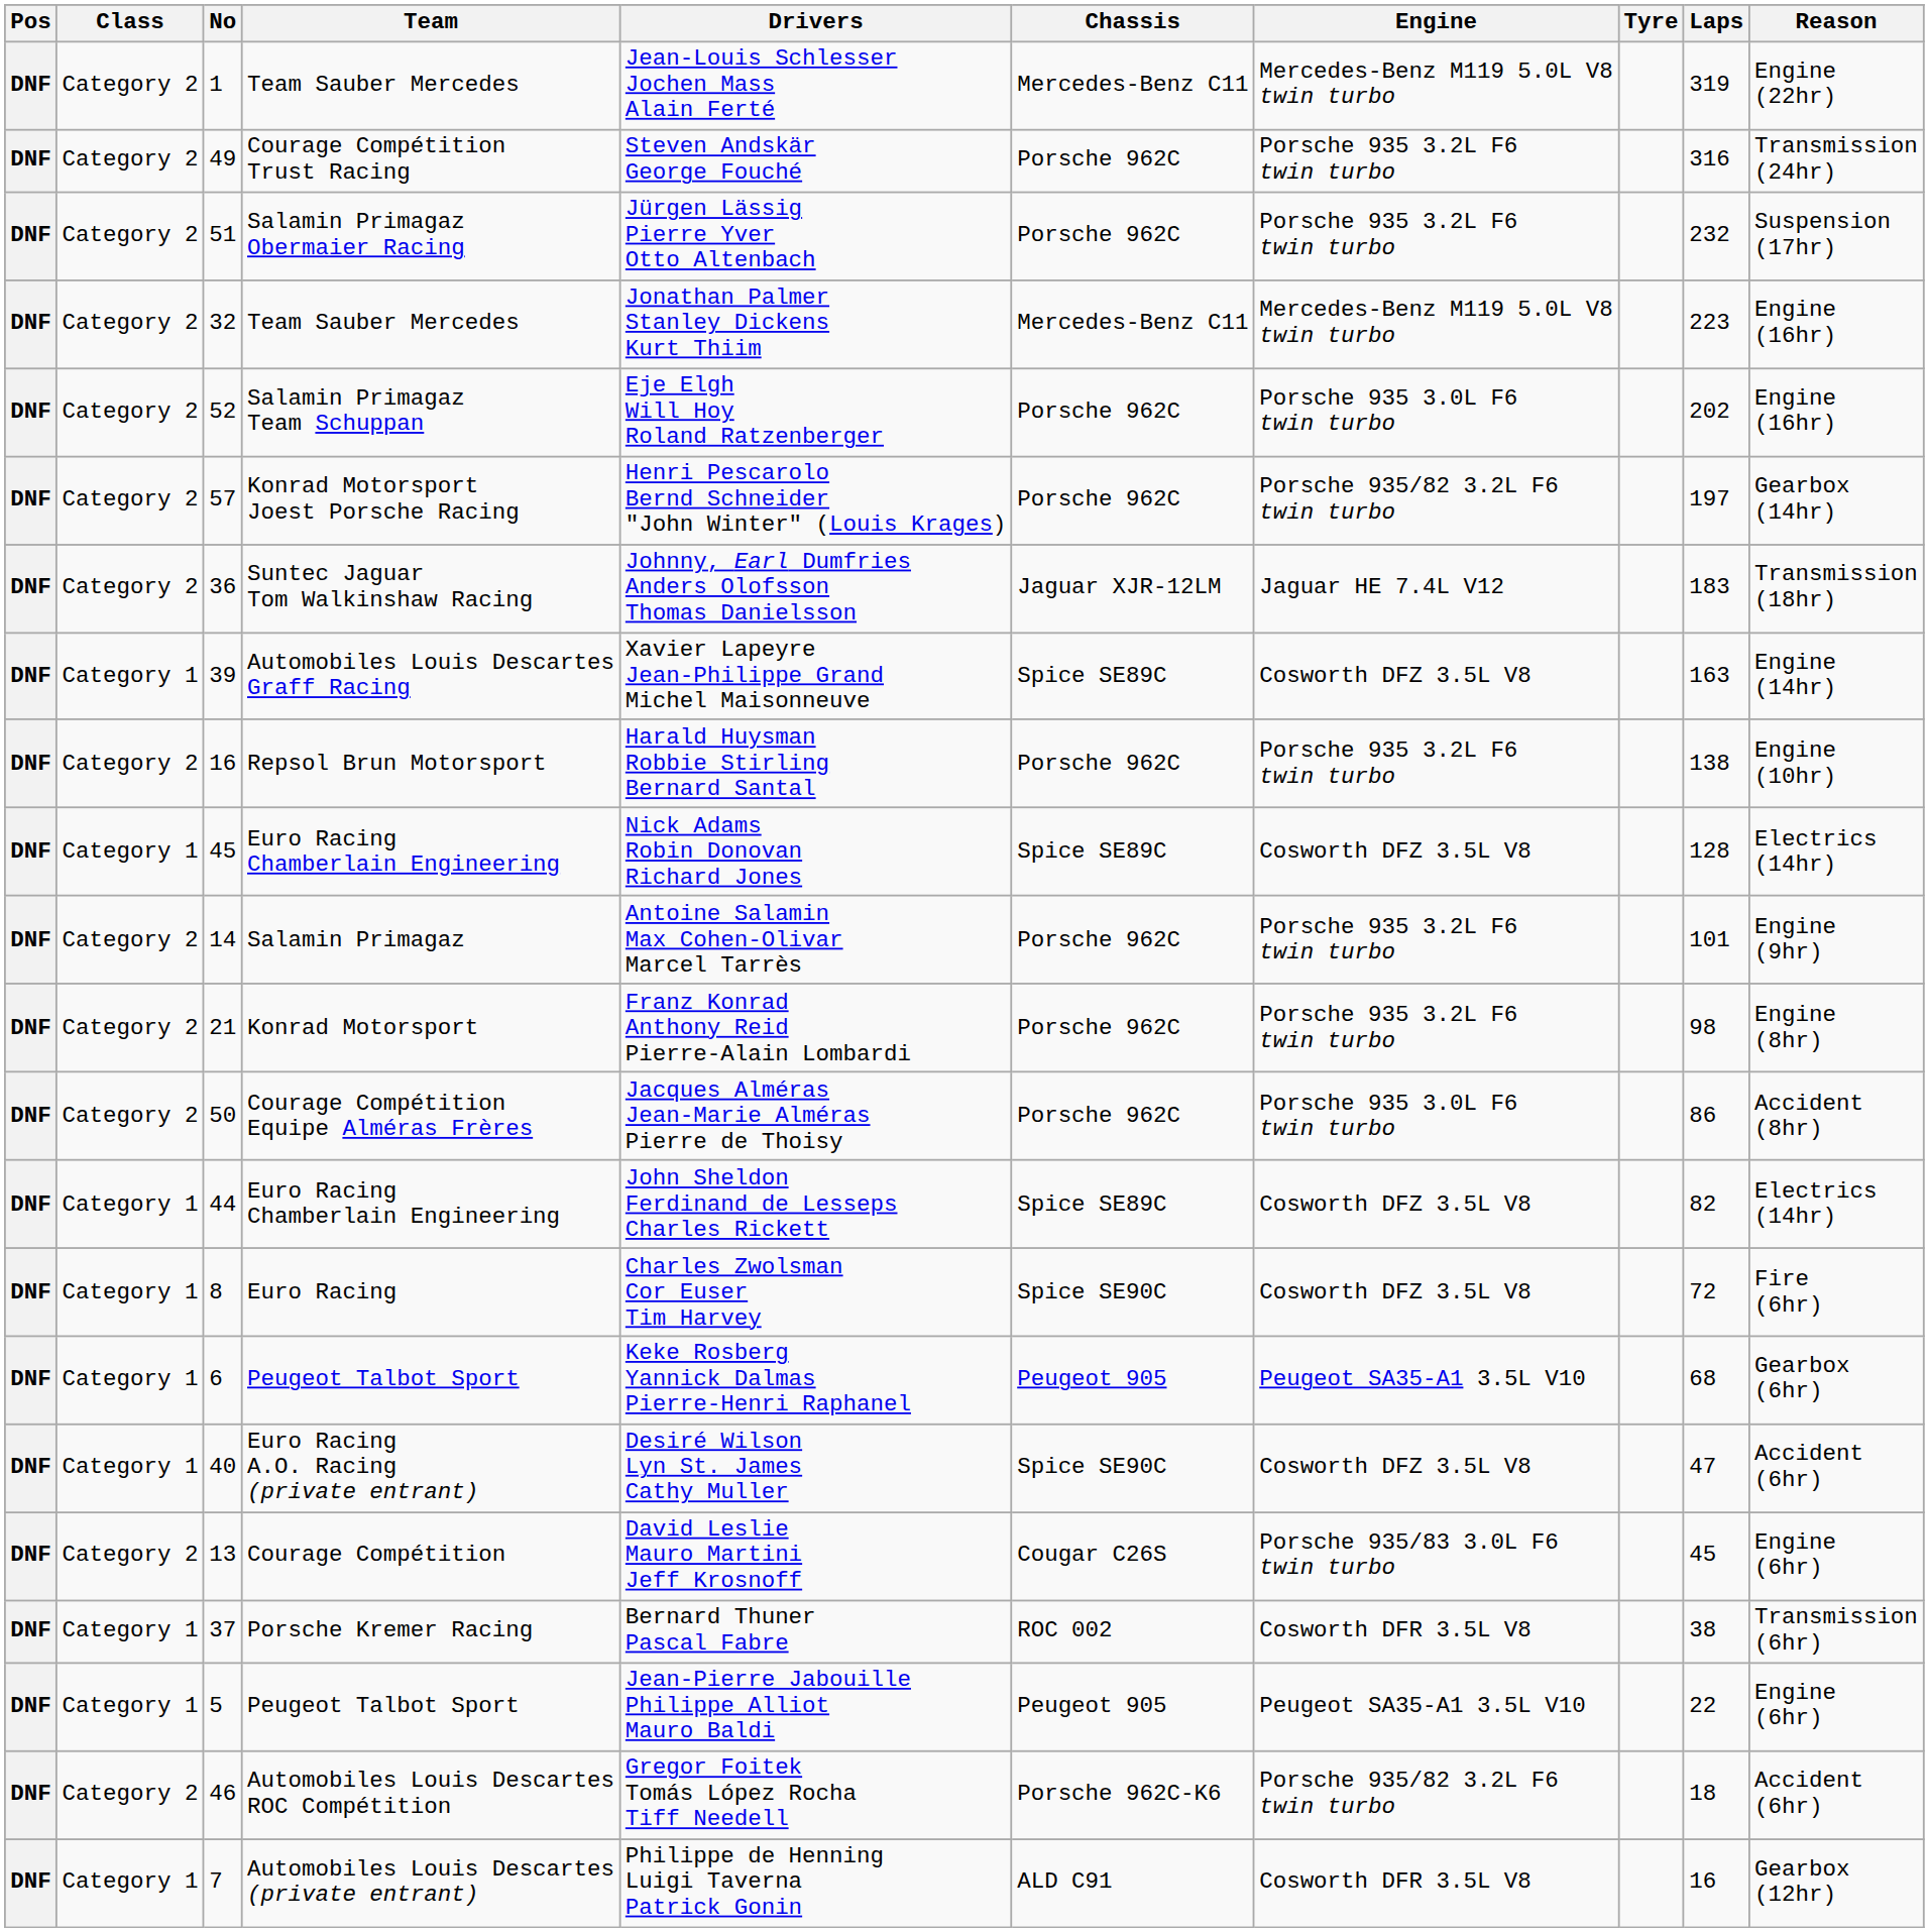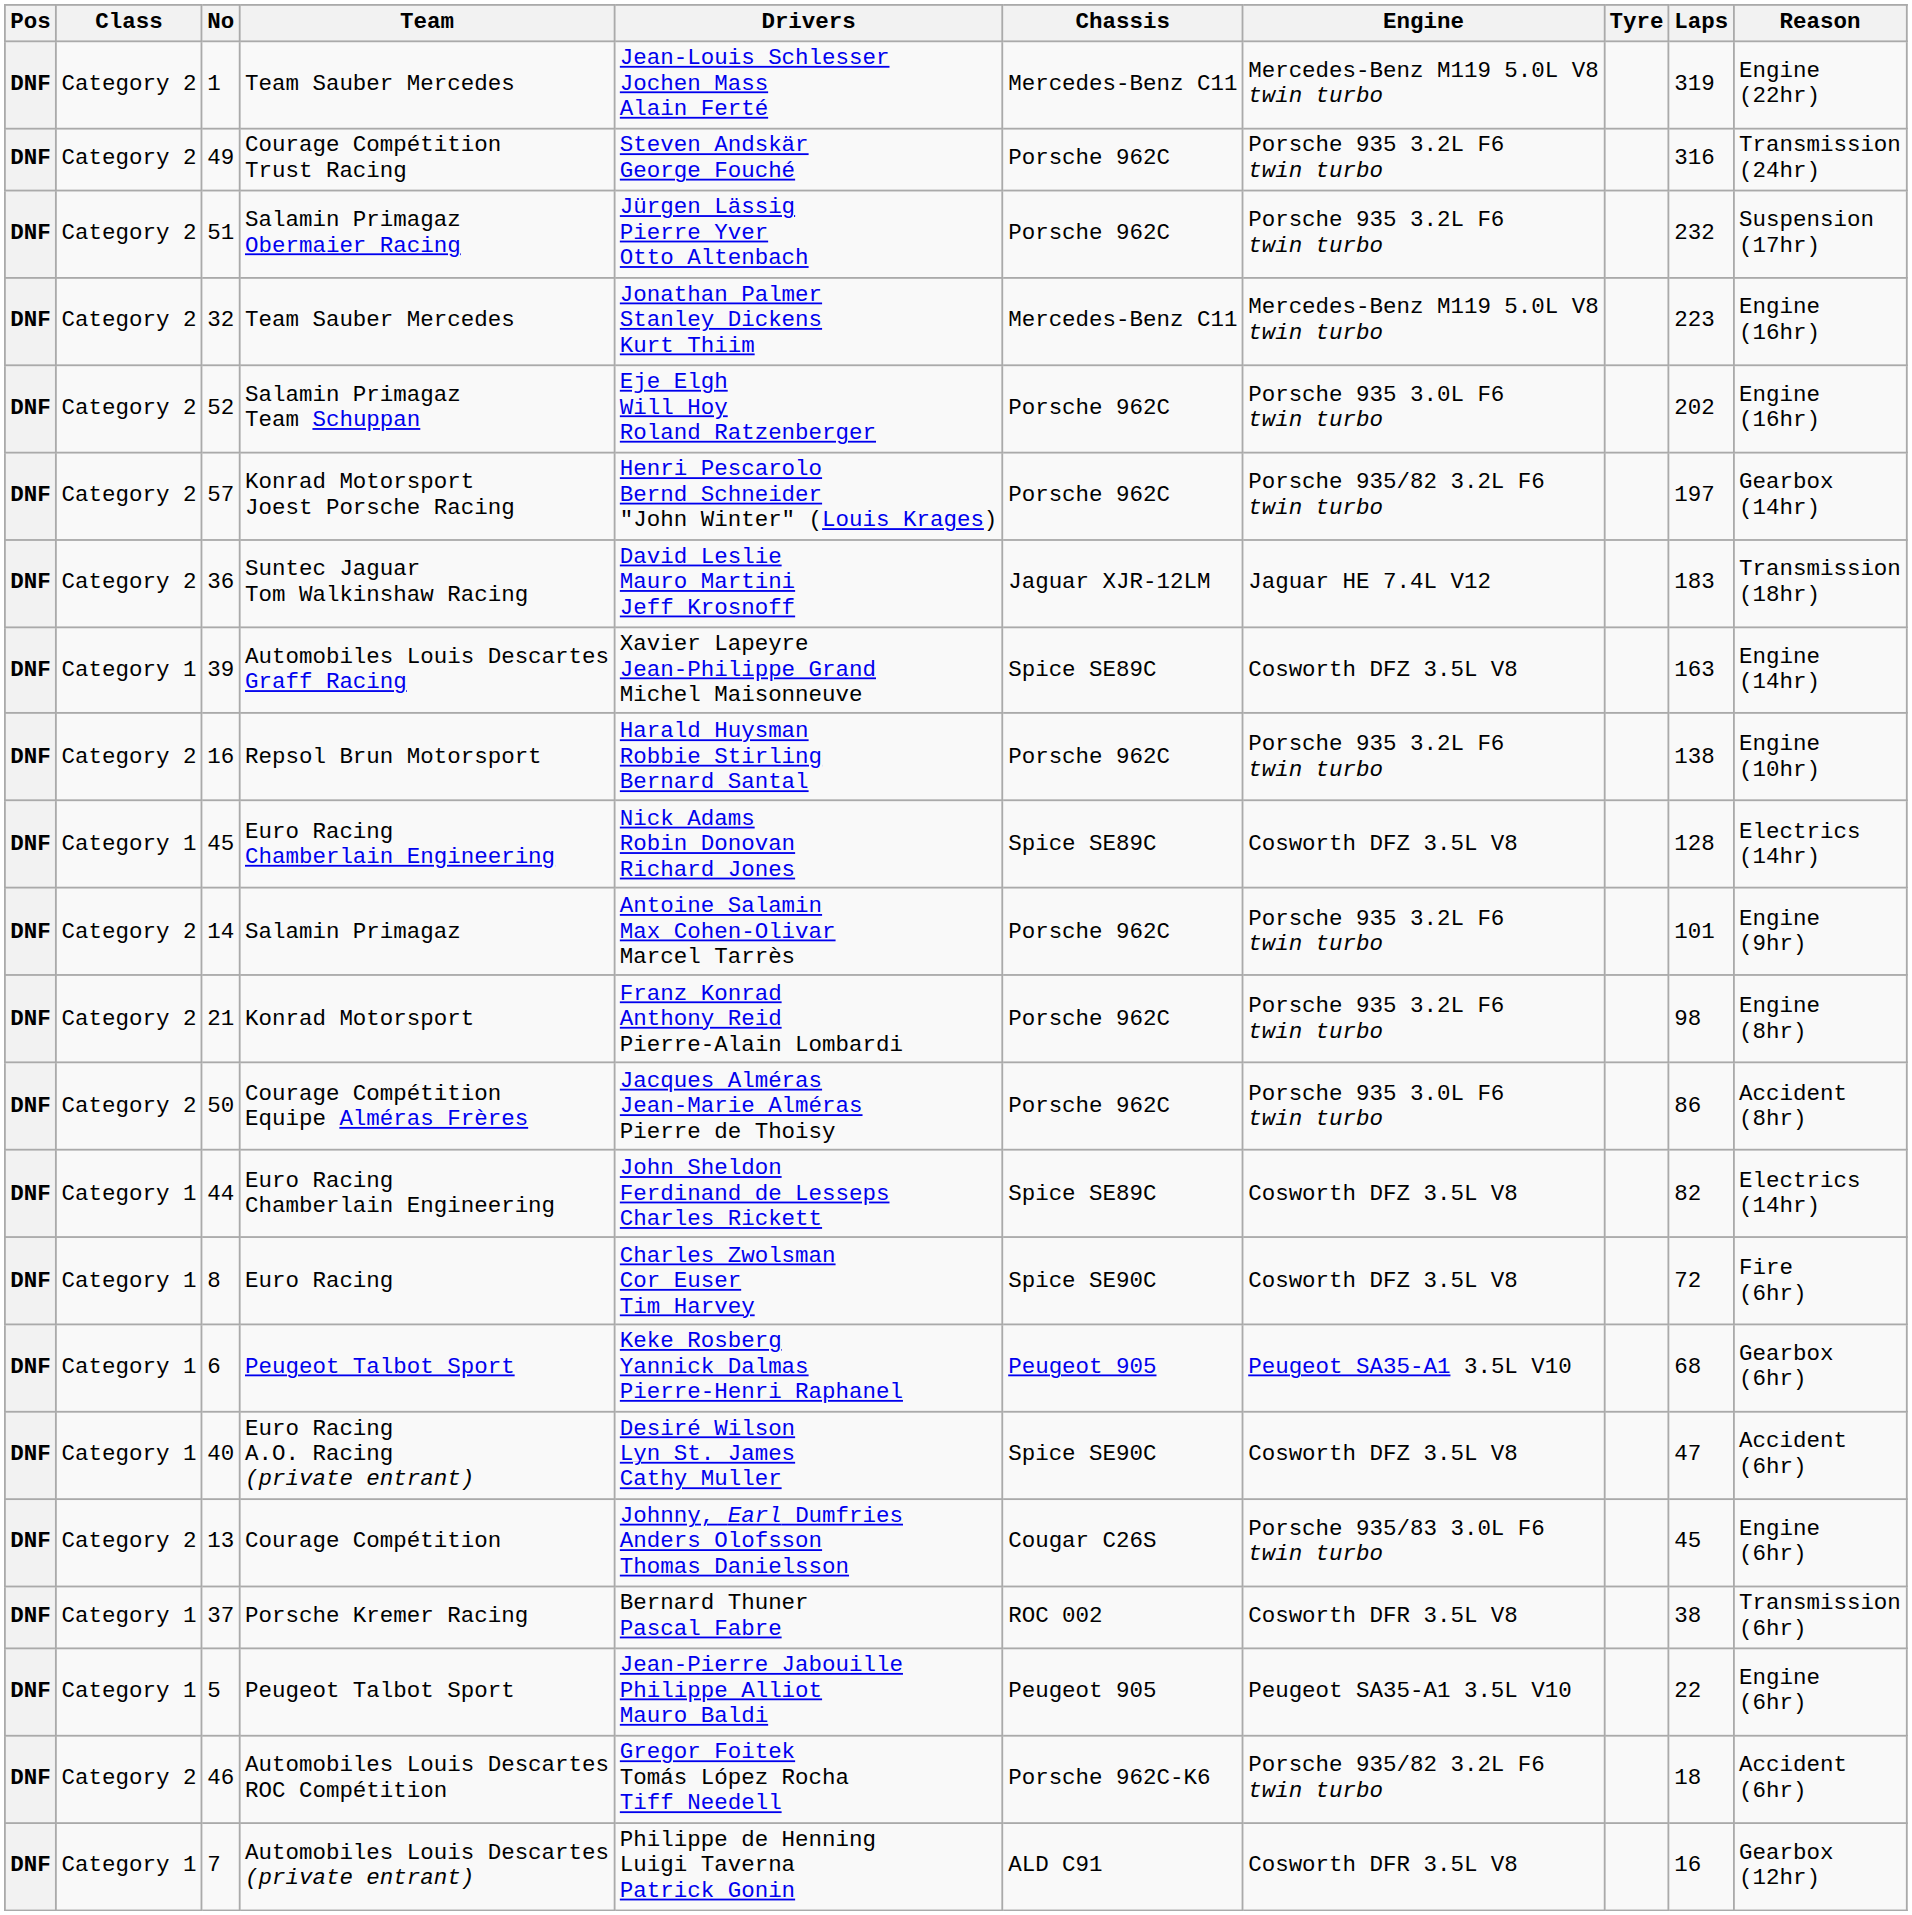36 | Drivers: Johnny, Earl Dumfries Anders Olofsson Thomas Danielsson -> David Leslie Mauro Martini Jeff Krosnoff
13 | Drivers: David Leslie Mauro Martini Jeff Krosnoff -> Johnny, Earl Dumfries Anders Olofsson Thomas Danielsson
